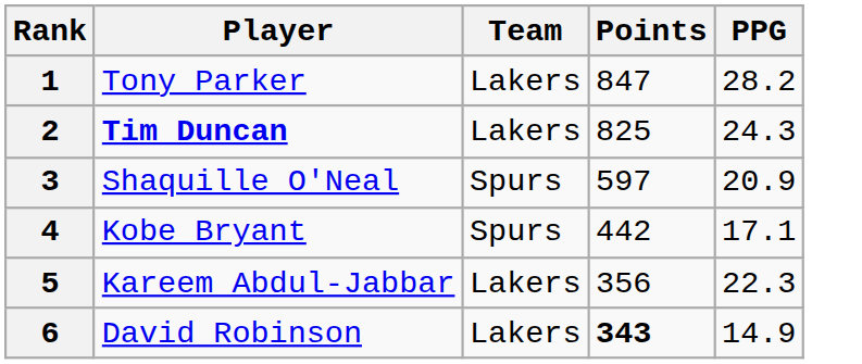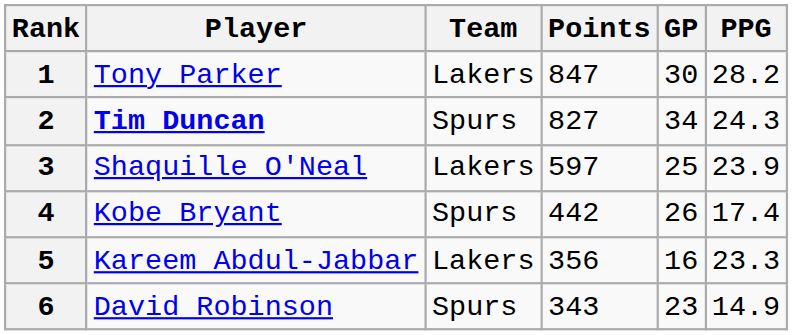+ column: GP | 30 | 34 | 25 | 26 | 16 | 23
2 | Team: Lakers -> Spurs
2 | Points: 825 -> 827
3 | Team: Spurs -> Lakers
3 | PPG: 20.9 -> 23.9
4 | PPG: 17.1 -> 17.4
5 | PPG: 22.3 -> 23.3
6 | Team: Lakers -> Spurs
6 | Points: bold -> normal
